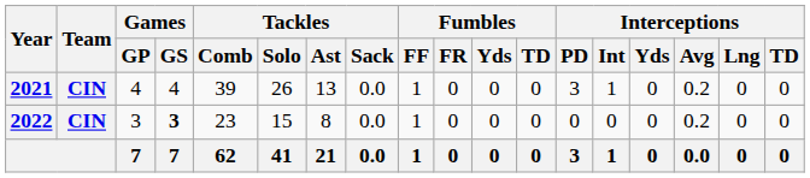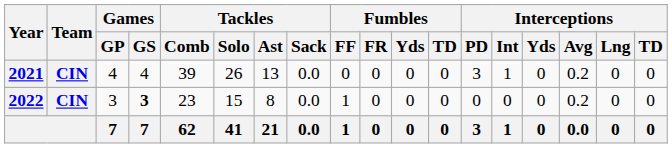2021 | Fumbles / FF: 1 -> 0
